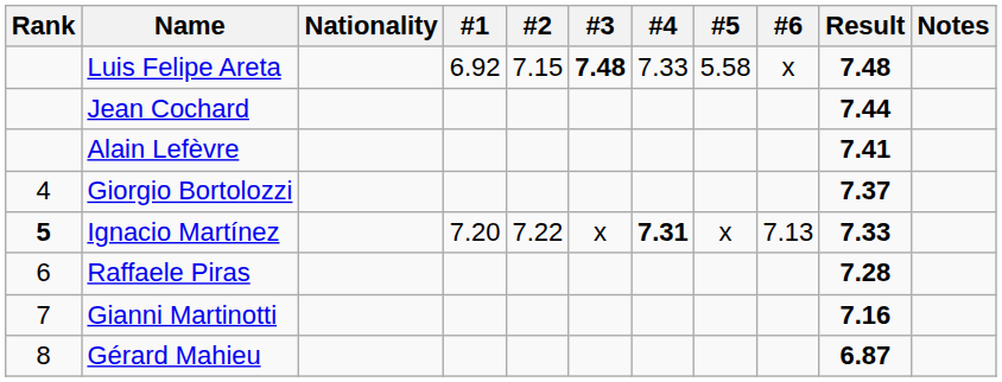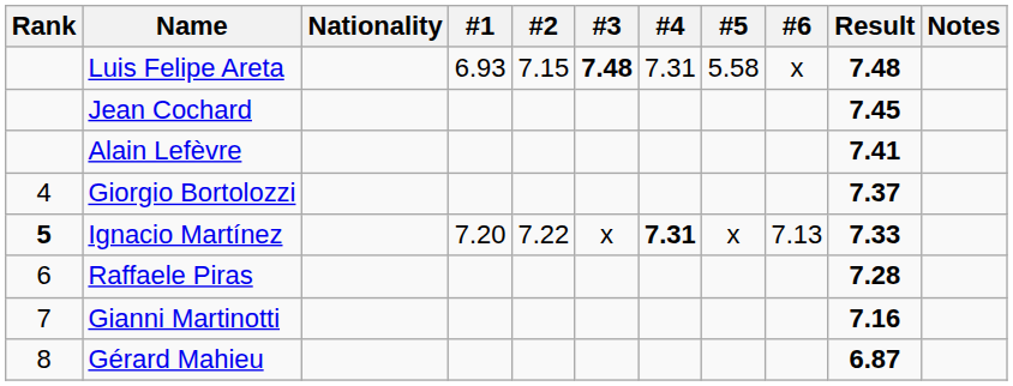Luis Felipe Areta | #1: 6.92 -> 6.93
Luis Felipe Areta | #4: 7.33 -> 7.31
Jean Cochard | Result: 7.44 -> 7.45
